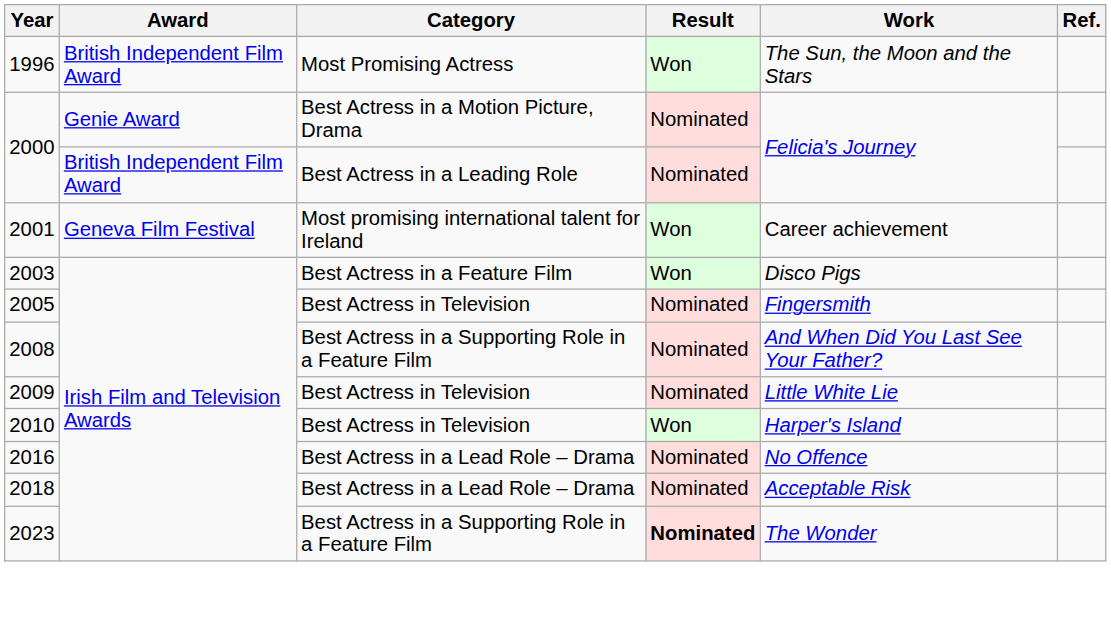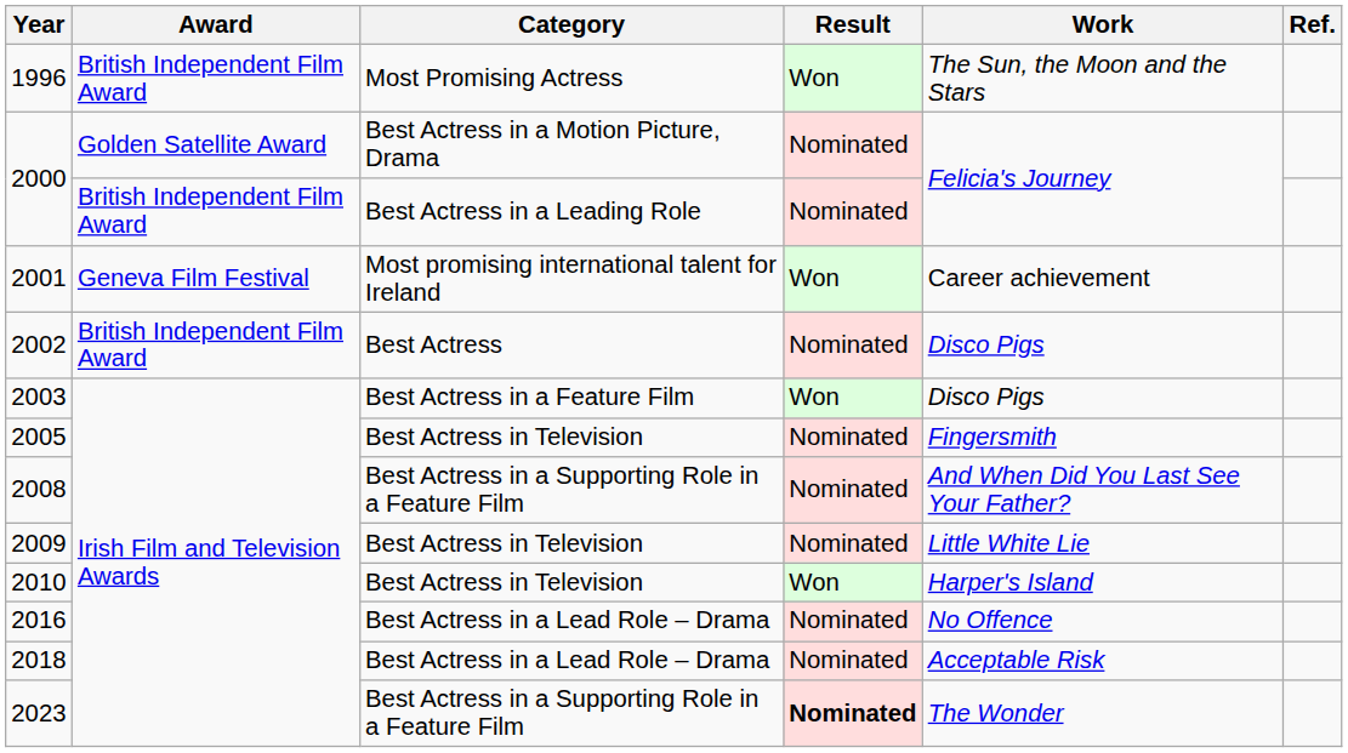2000 / Best Actress in a Motion Picture, Drama | Award: Genie Award -> Golden Satellite Award
+ row: 2002 | British Independent Film Award | Best Actress | Nominated | Disco Pigs
